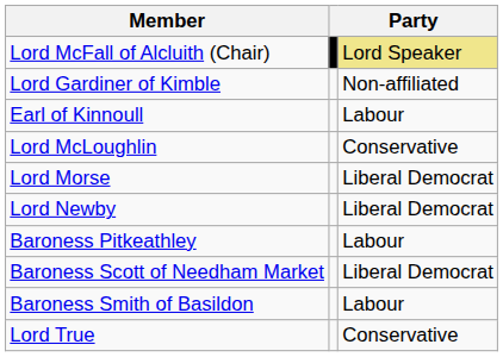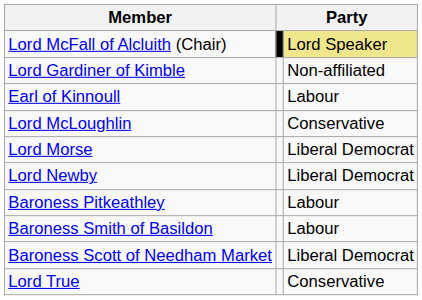rows swapped: Baroness Scott of Needham Market <-> Baroness Smith of Basildon
